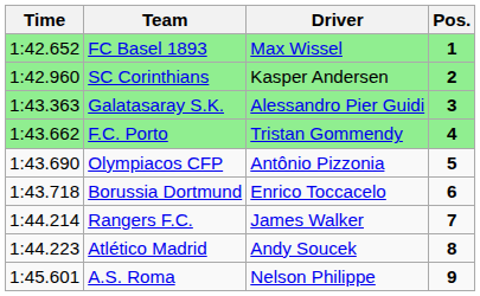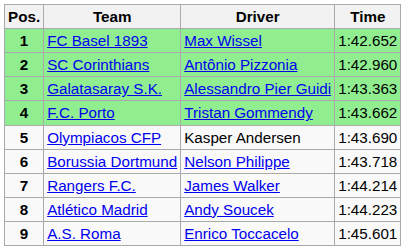columns swapped: Pos. <-> Time
SC Corinthians | Driver: Kasper Andersen -> Antônio Pizzonia
Olympiacos CFP | Driver: Antônio Pizzonia -> Kasper Andersen
Borussia Dortmund | Driver: Enrico Toccacelo -> Nelson Philippe
A.S. Roma | Driver: Nelson Philippe -> Enrico Toccacelo
